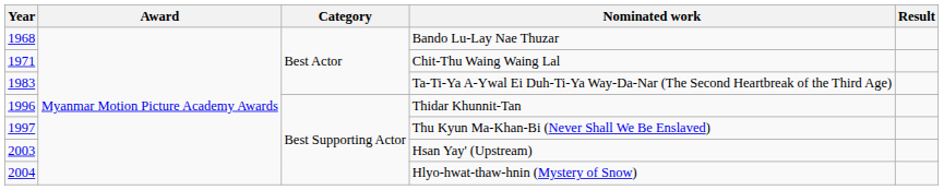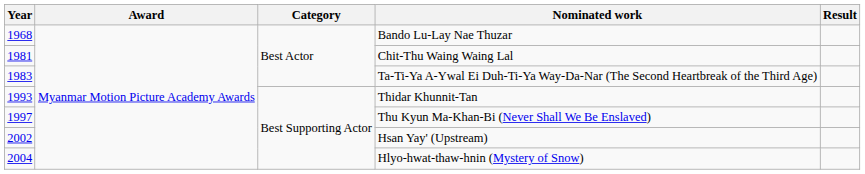Chit-Thu Waing Waing Lal | Year: 1971 -> 1981
Thidar Khunnit-Tan | Year: 1996 -> 1993
Hsan Yay' (Upstream) | Year: 2003 -> 2002
